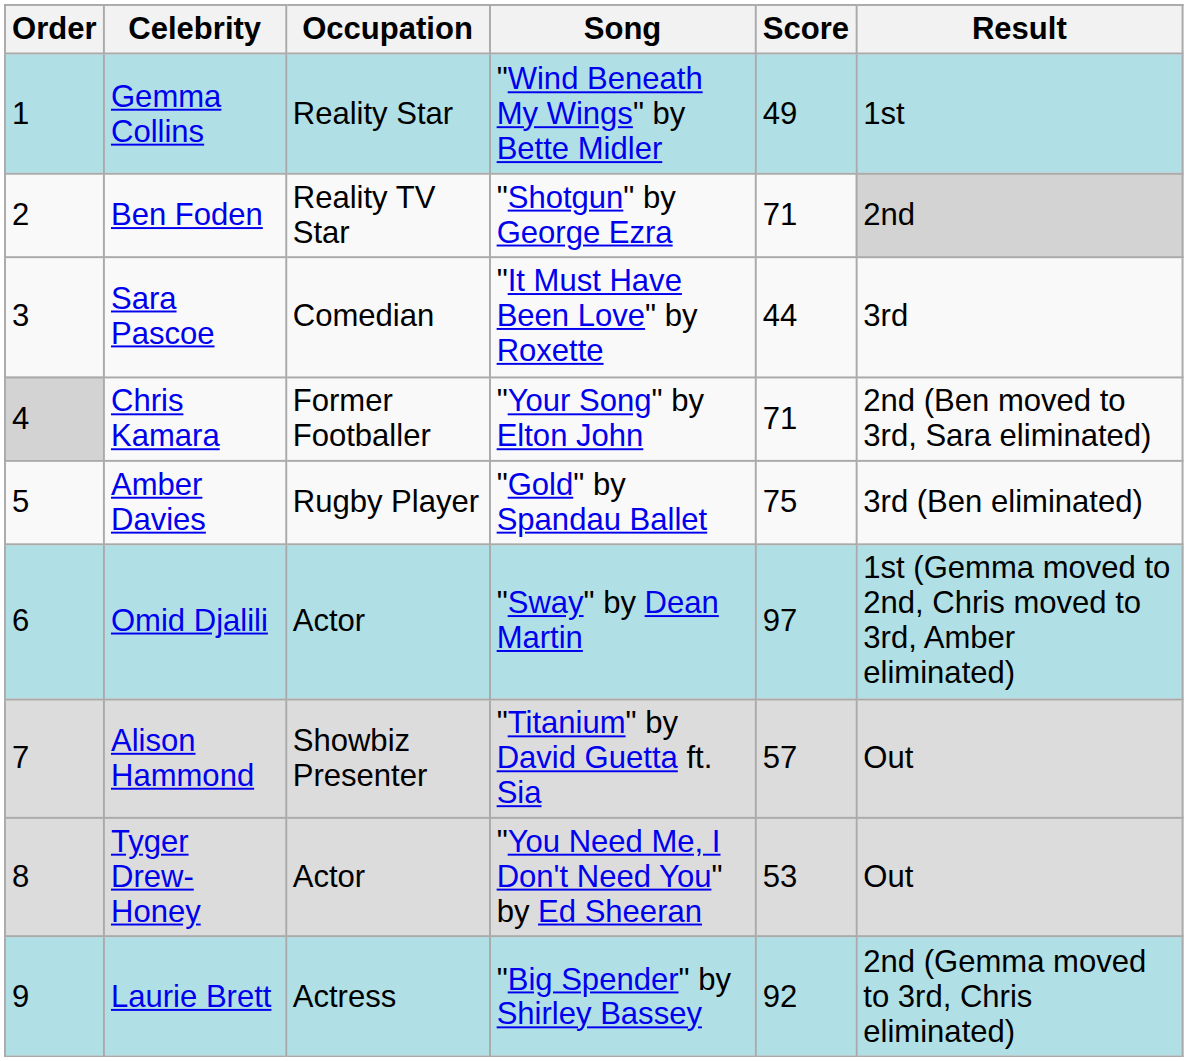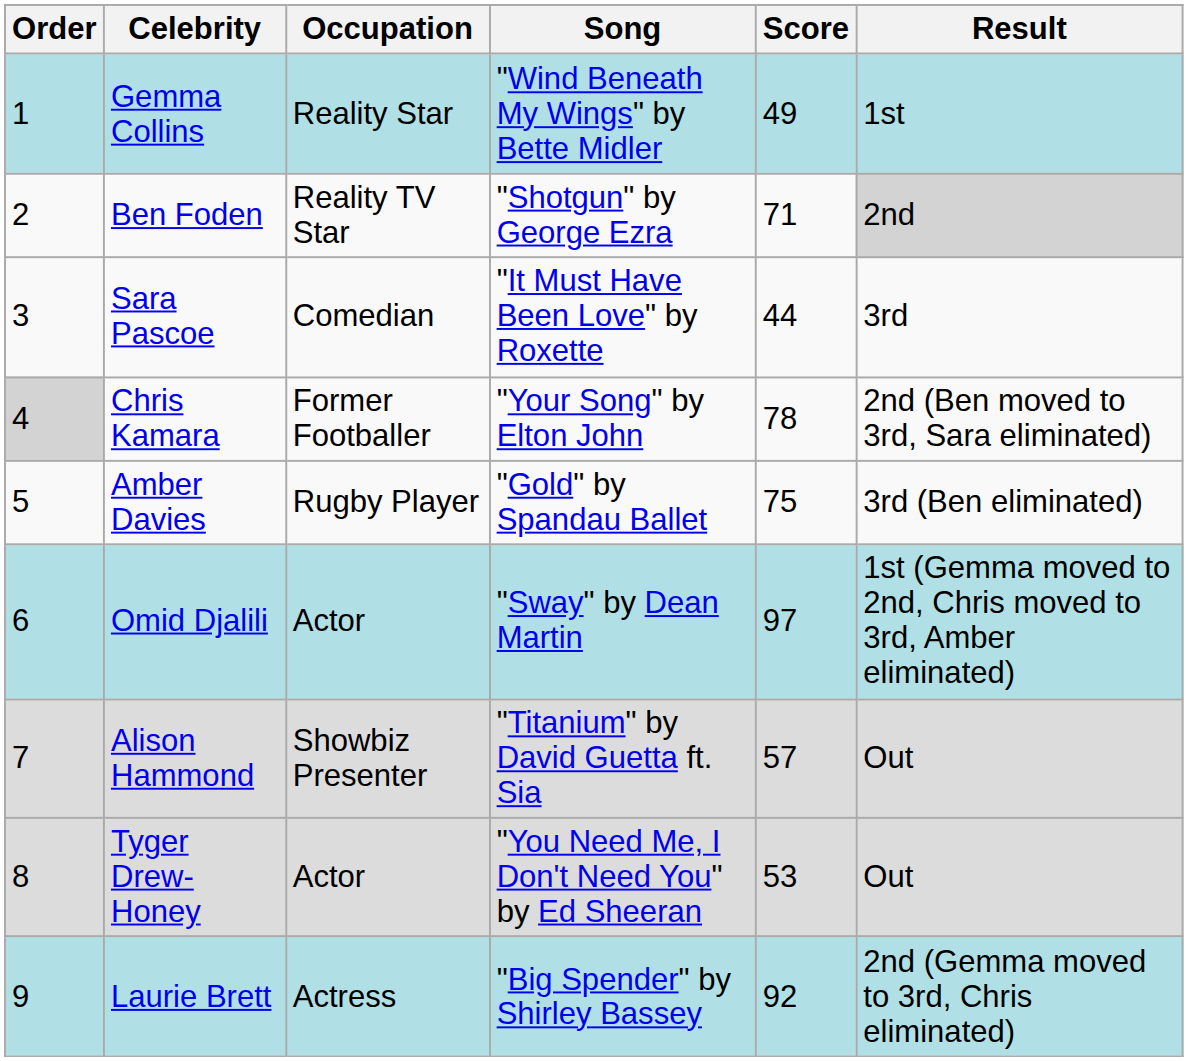Chris Kamara | Score: 71 -> 78
